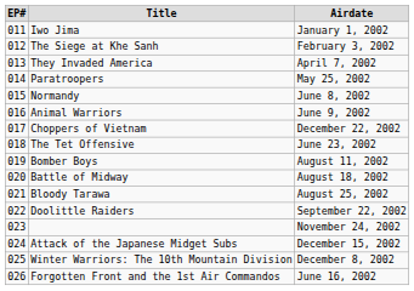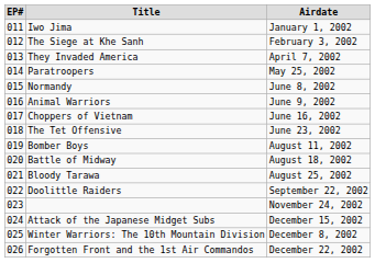Choppers of Vietnam | Airdate: December 22, 2002 -> June 16, 2002
Forgotten Front and the 1st Air Commandos | Airdate: June 16, 2002 -> December 22, 2002
